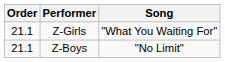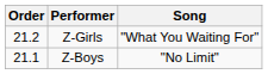Z-Girls | Order: 21.1 -> 21.2
